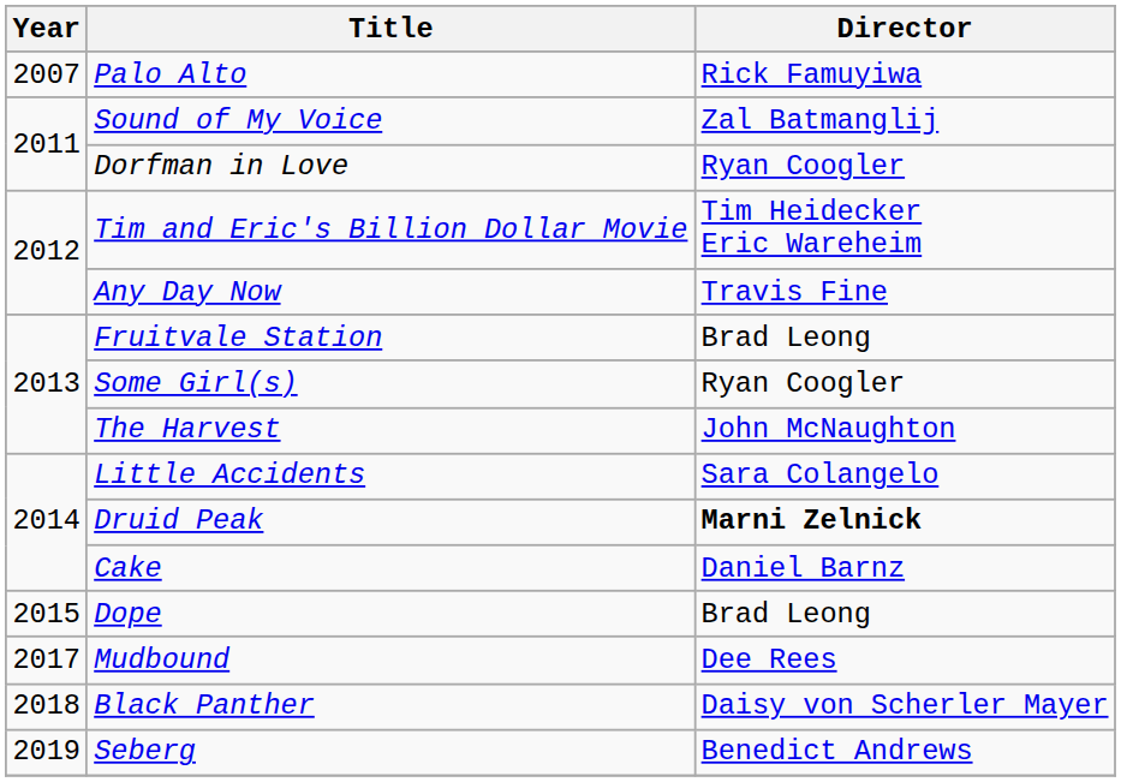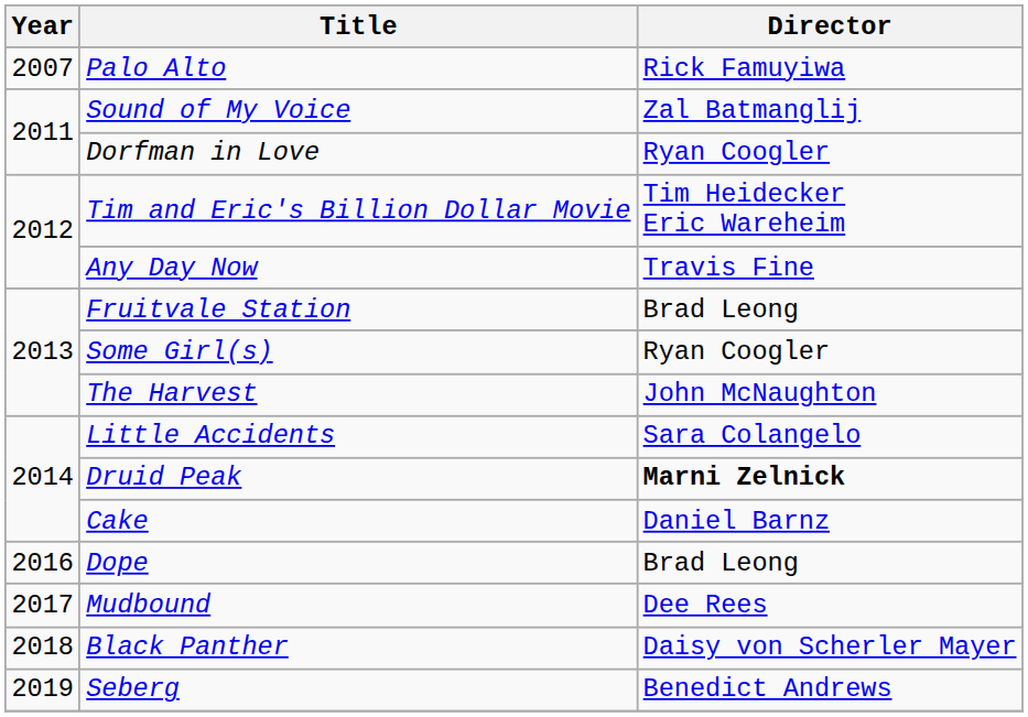Dope | Year: 2015 -> 2016
